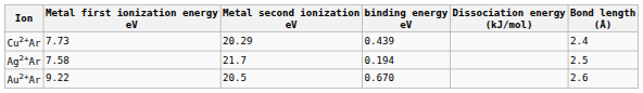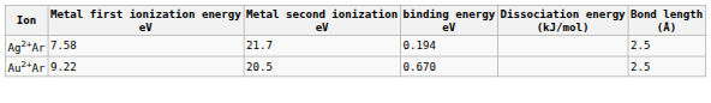- row: Cu2+Ar | 7.73 | 20.29 | 0.439 | 2.4
Au2+Ar | Bond length (Å): 2.6 -> 2.5
